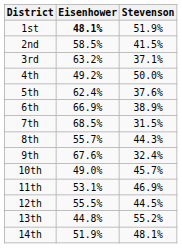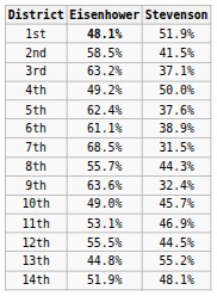6th | Eisenhower: 66.9% -> 61.1%
9th | Eisenhower: 67.6% -> 63.6%
